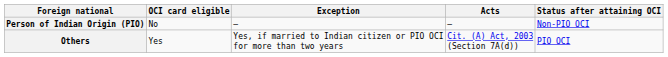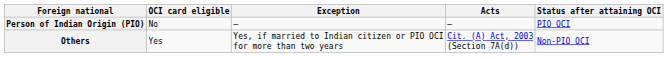Person of Indian Origin (PIO) | Status after attaining OCI: Non-PIO OCI -> PIO OCI
Others | Status after attaining OCI: PIO OCI -> Non-PIO OCI
